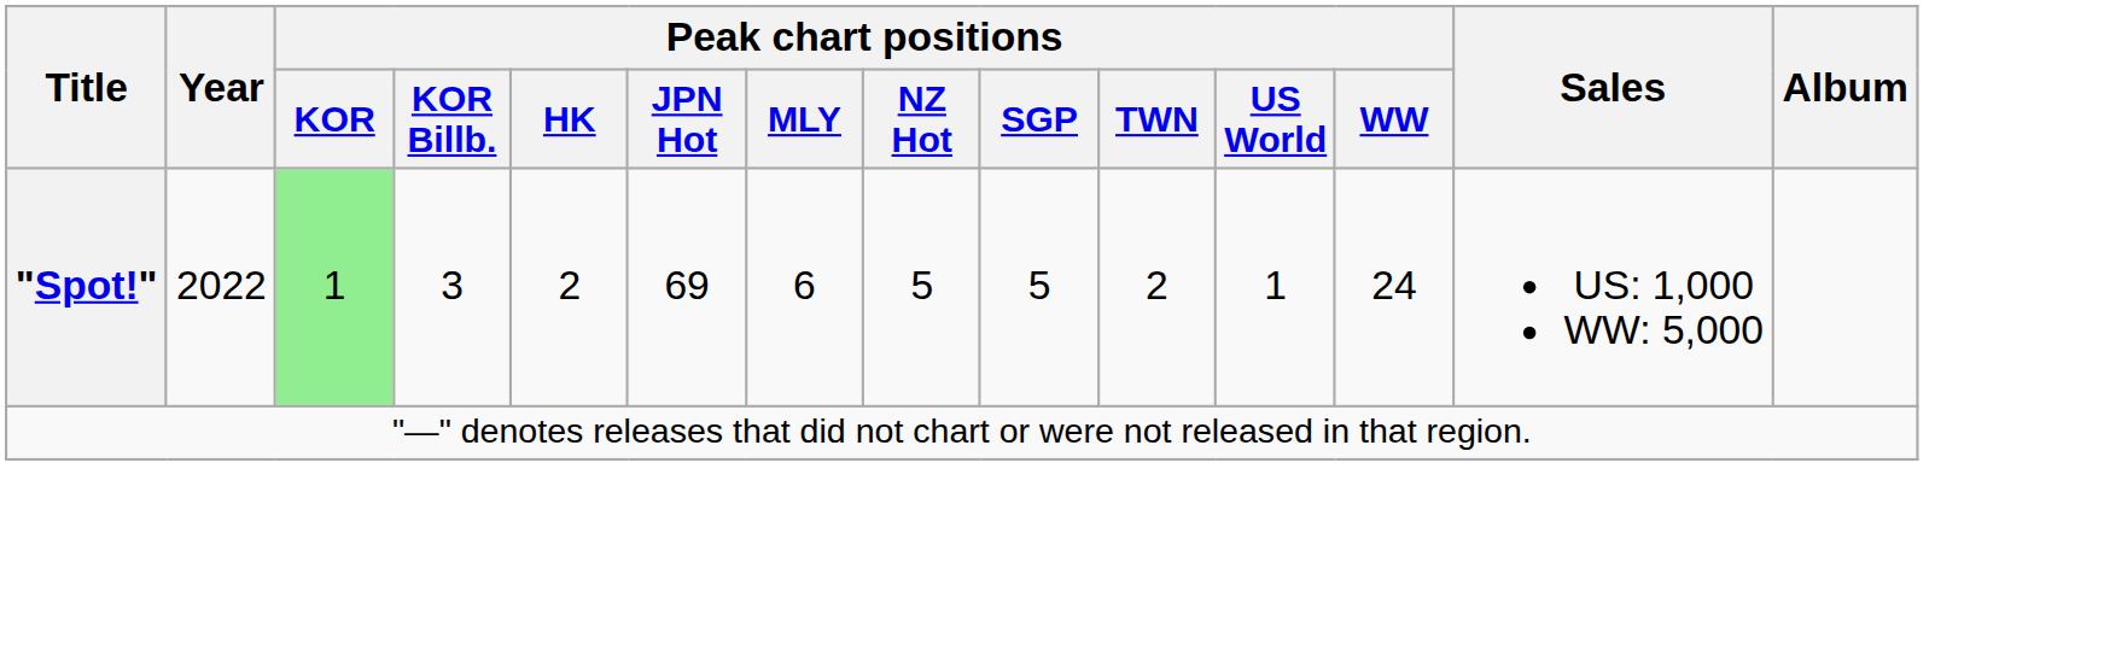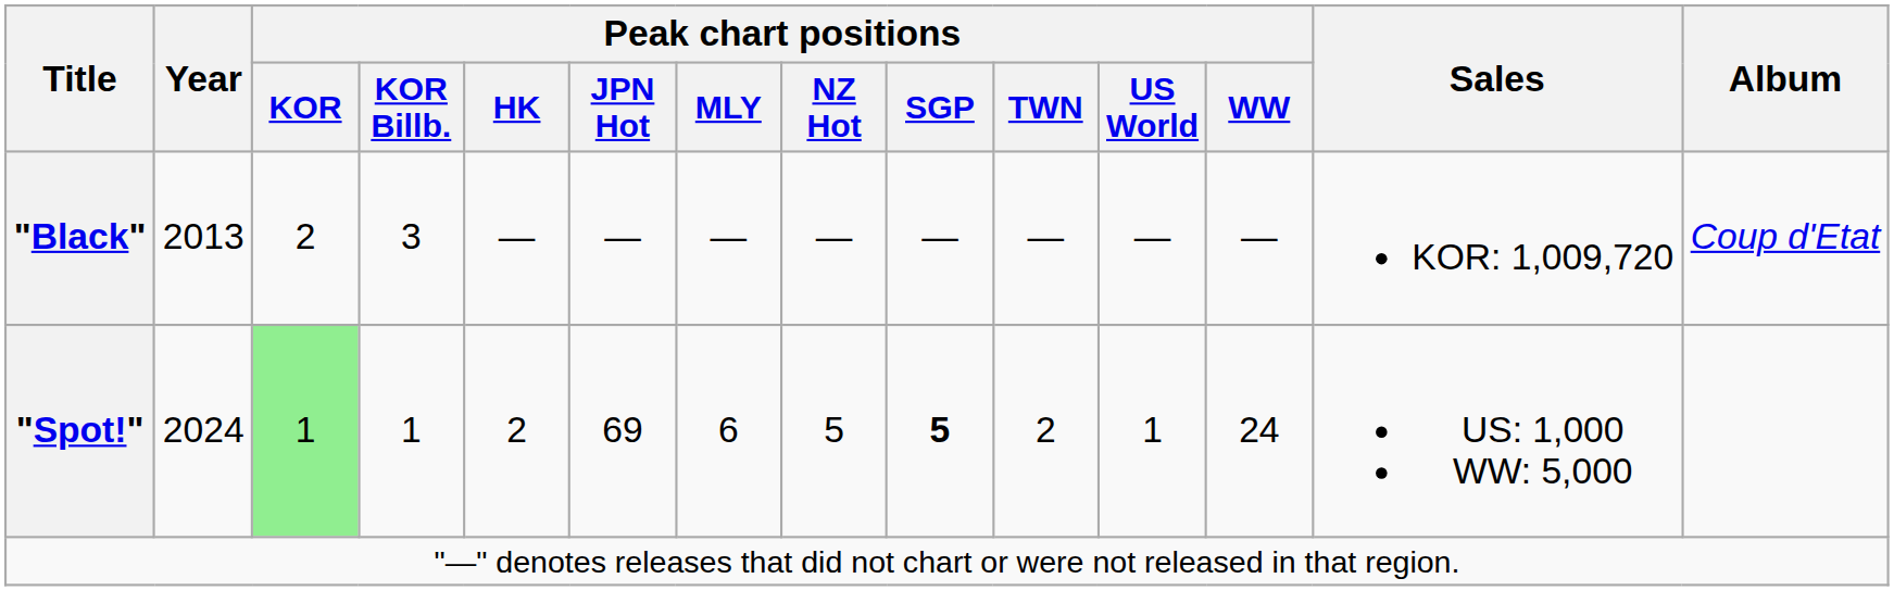+ row: "Black" | 2013 | 2 | 3 | — | — | — | — | — | — | — | — | KOR: 1,009,720 | Coup d'Etat
"Spot!" | Year: 2022 -> 2024
"Spot!" | Peak chart positions / KOR Billb.: 3 -> 1
"Spot!" | Peak chart positions / SGP: normal -> bold
